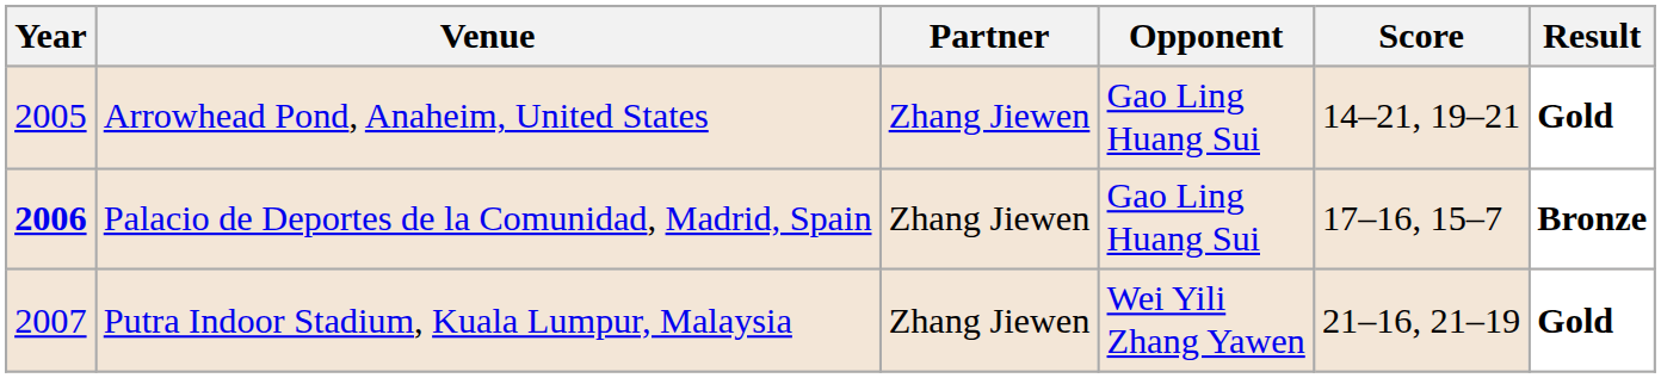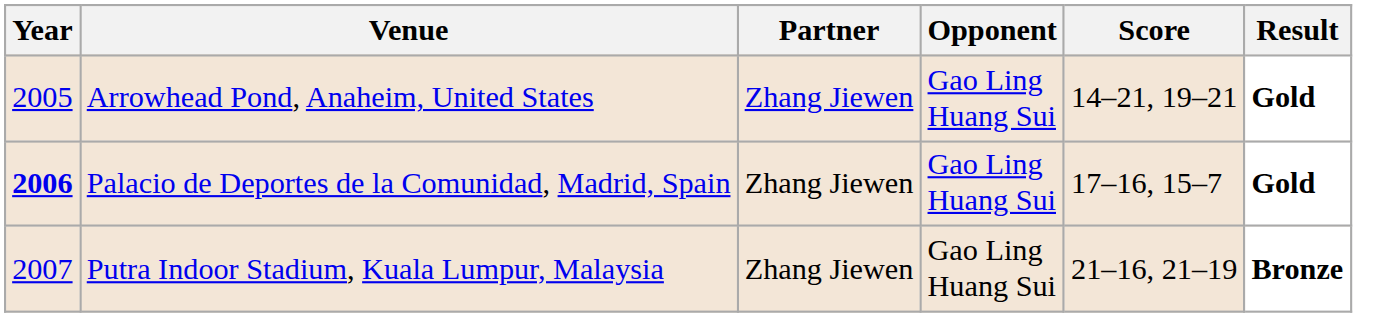Palacio de Deportes de la Comunidad, Madrid, Spain | Result: Bronze -> Gold
Putra Indoor Stadium, Kuala Lumpur, Malaysia | Opponent: Wei Yili Zhang Yawen -> Gao Ling Huang Sui
Putra Indoor Stadium, Kuala Lumpur, Malaysia | Result: Gold -> Bronze
